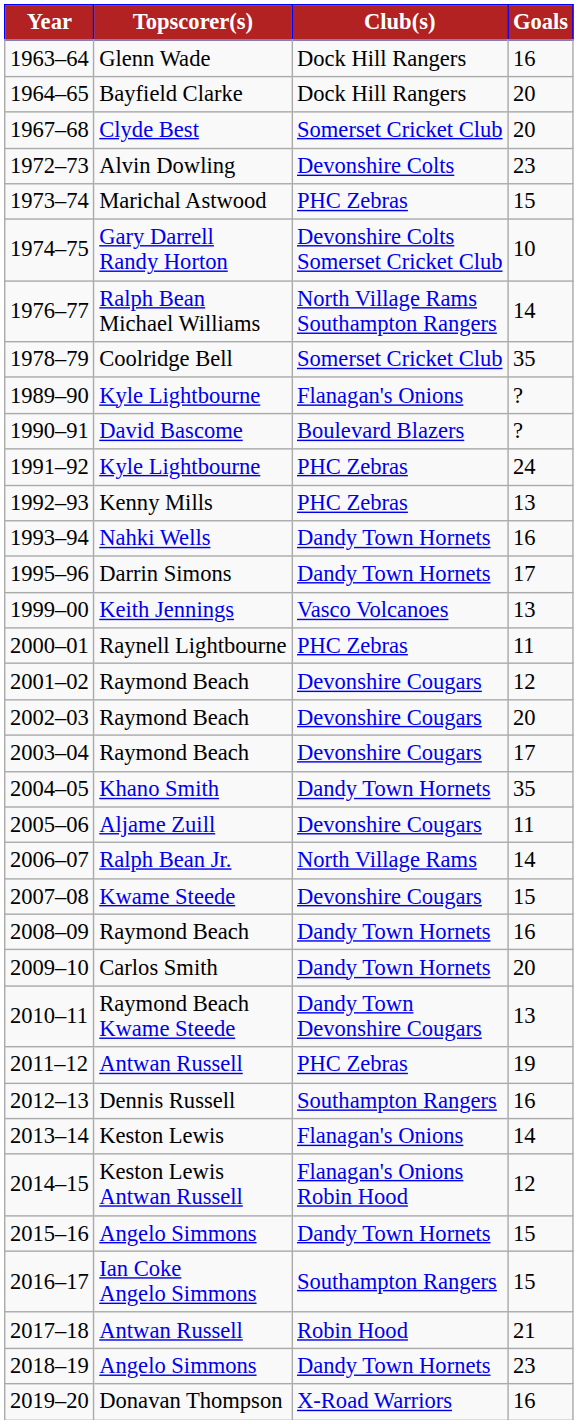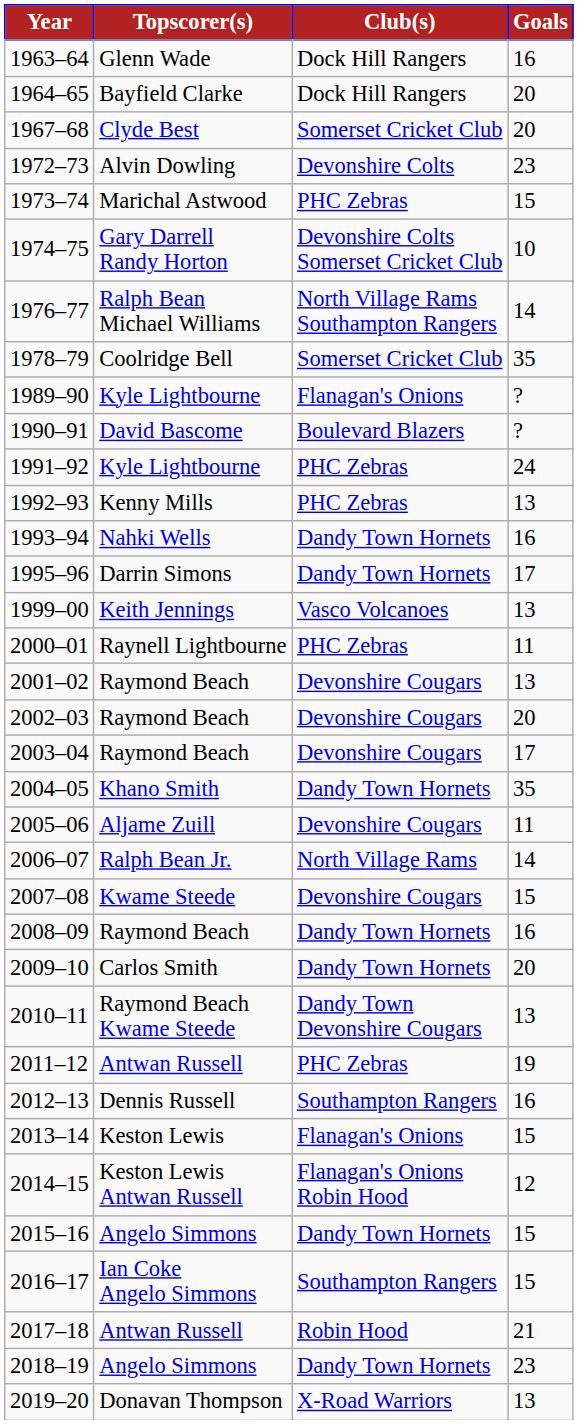2001–02 | Goals: 12 -> 13
2013–14 | Goals: 14 -> 15
2019–20 | Goals: 16 -> 13
